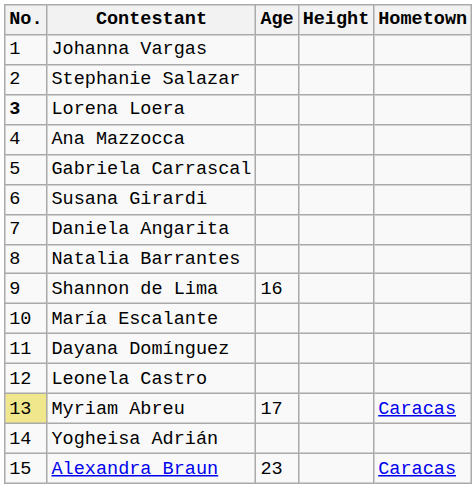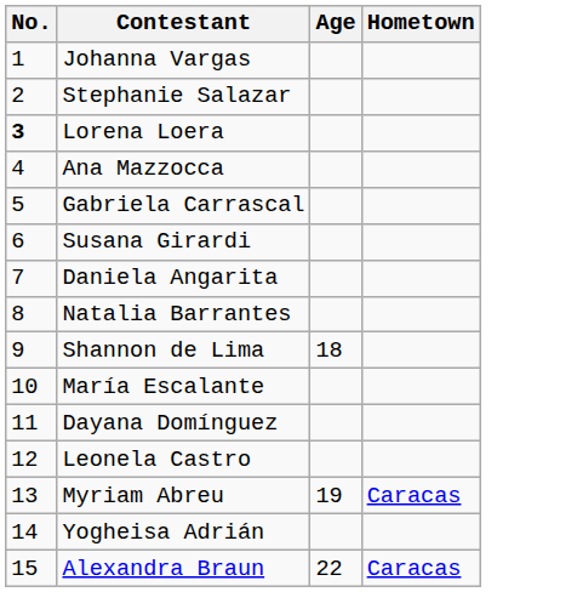- column: Height
Shannon de Lima | Age: 16 -> 18
Myriam Abreu | No.: khaki background -> no background
Myriam Abreu | Age: 17 -> 19
Alexandra Braun | Age: 23 -> 22
